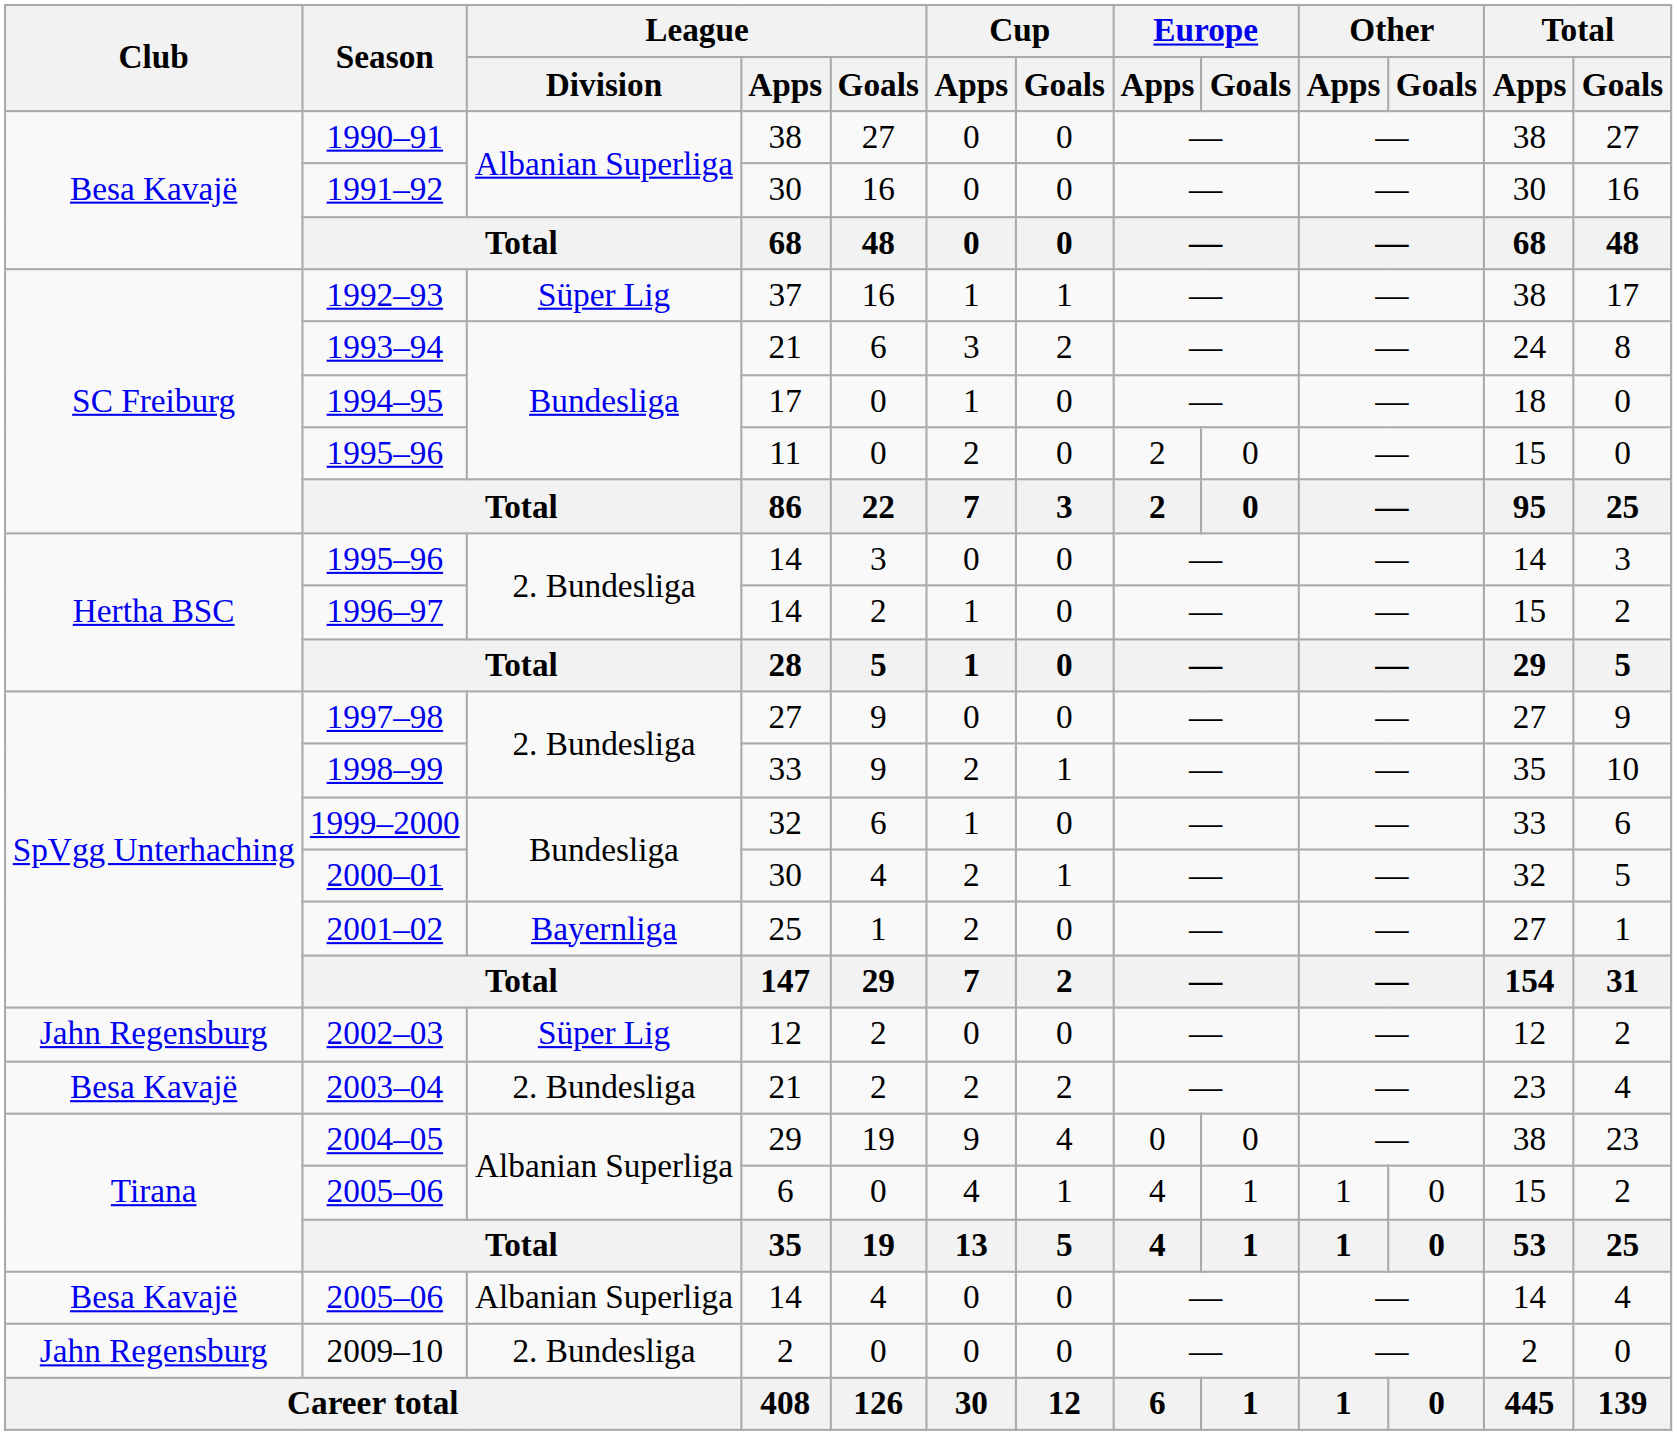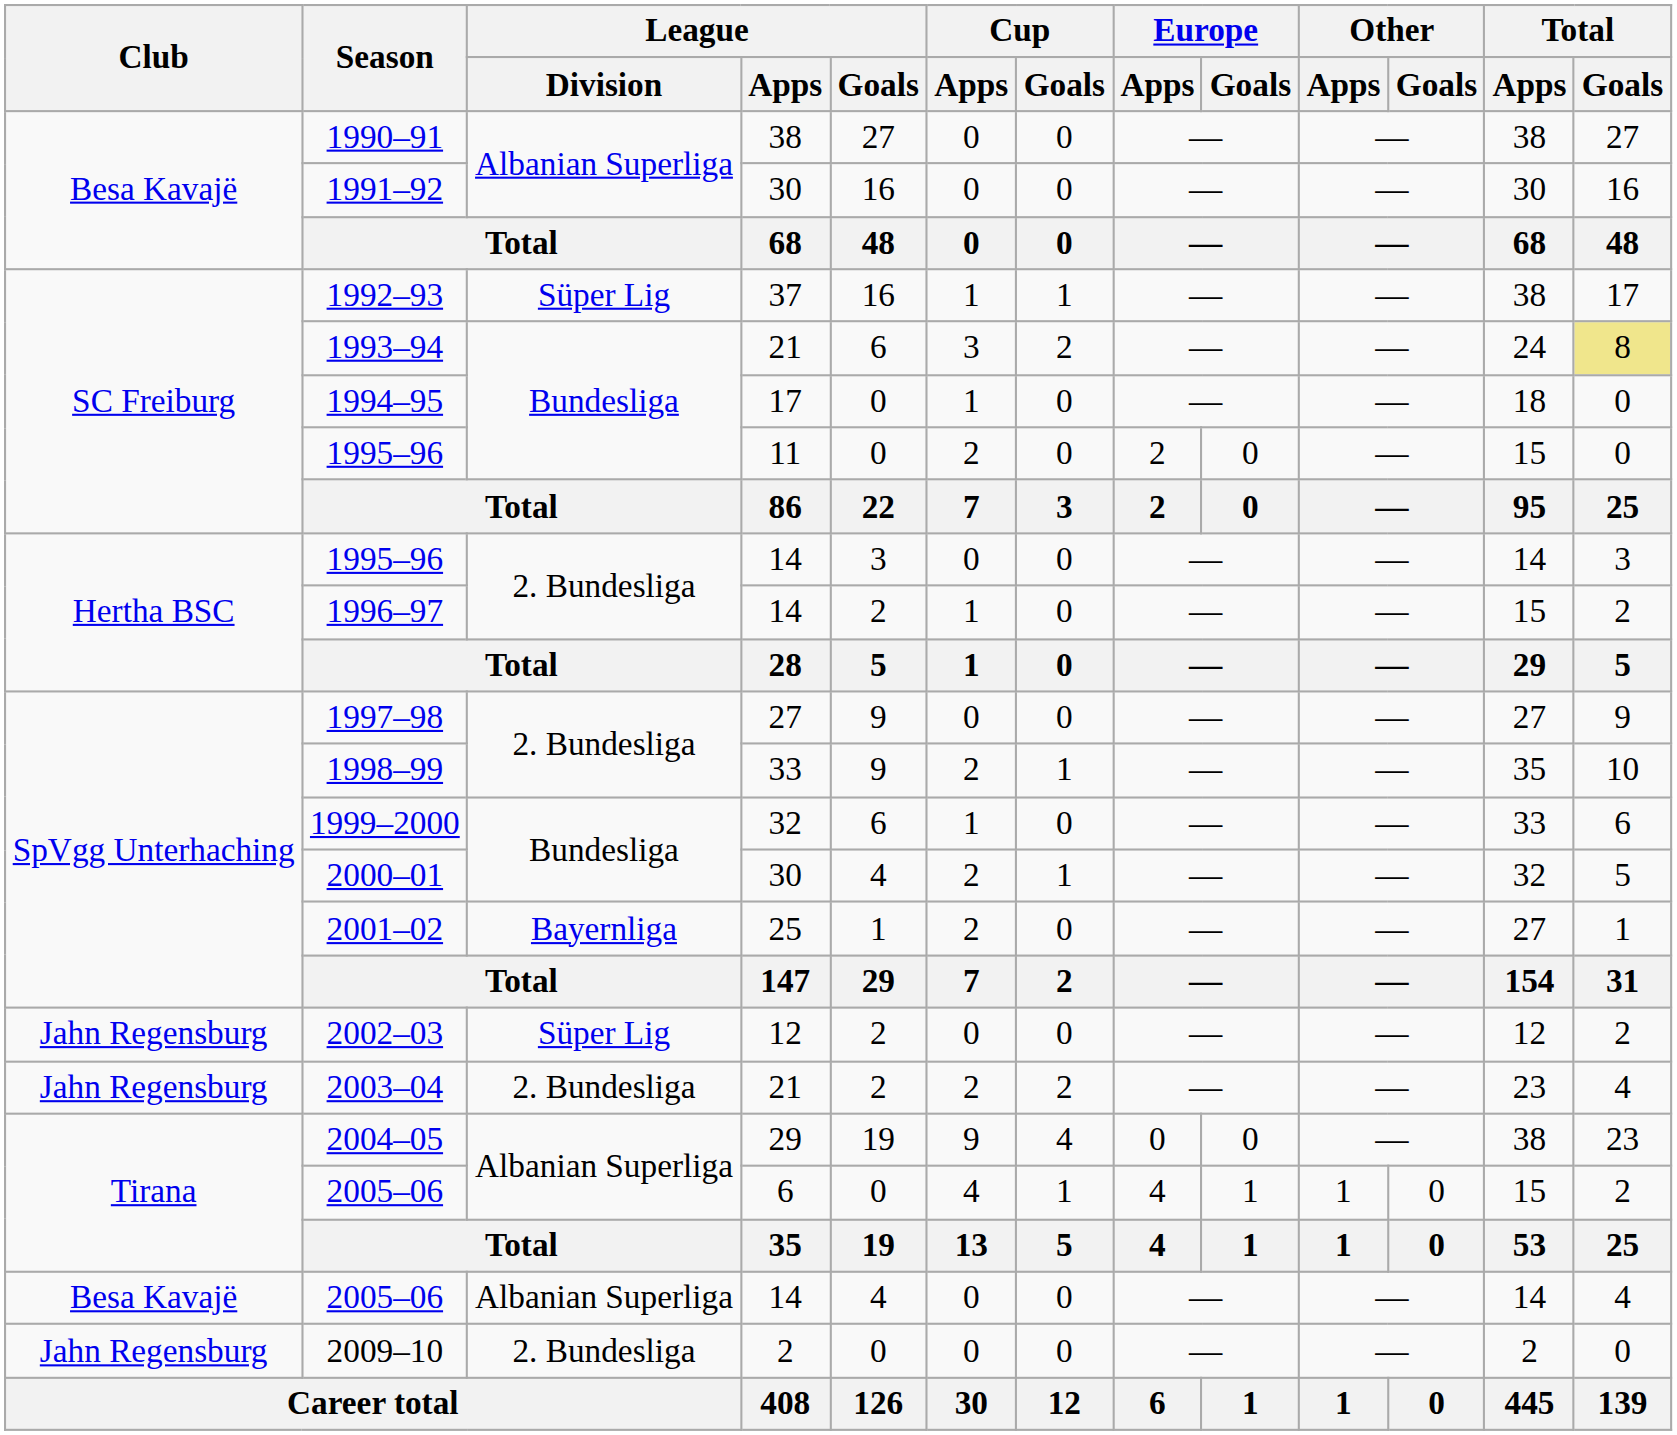1993–94 | Total / Goals: no background -> khaki background
2003–04 | Club: Besa Kavajë -> Jahn Regensburg
